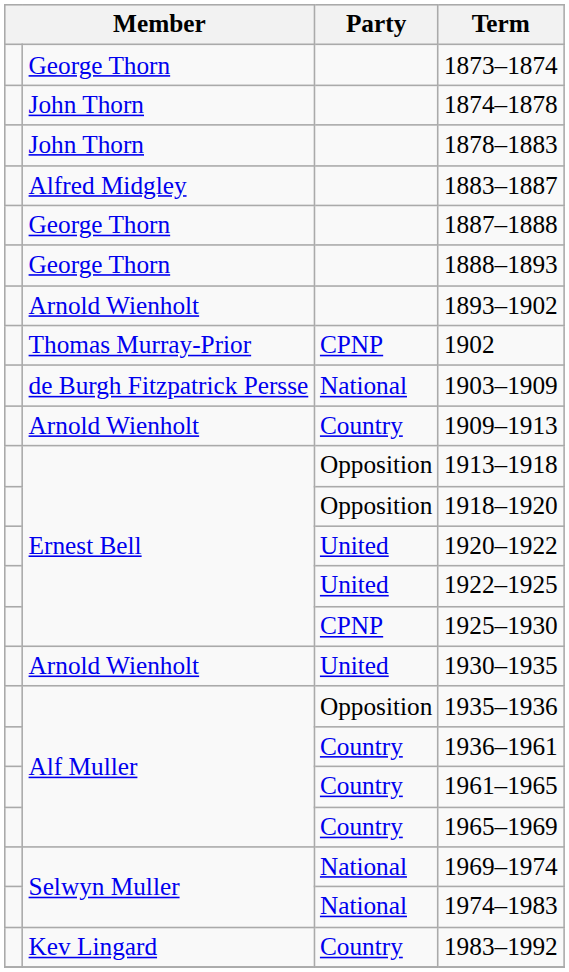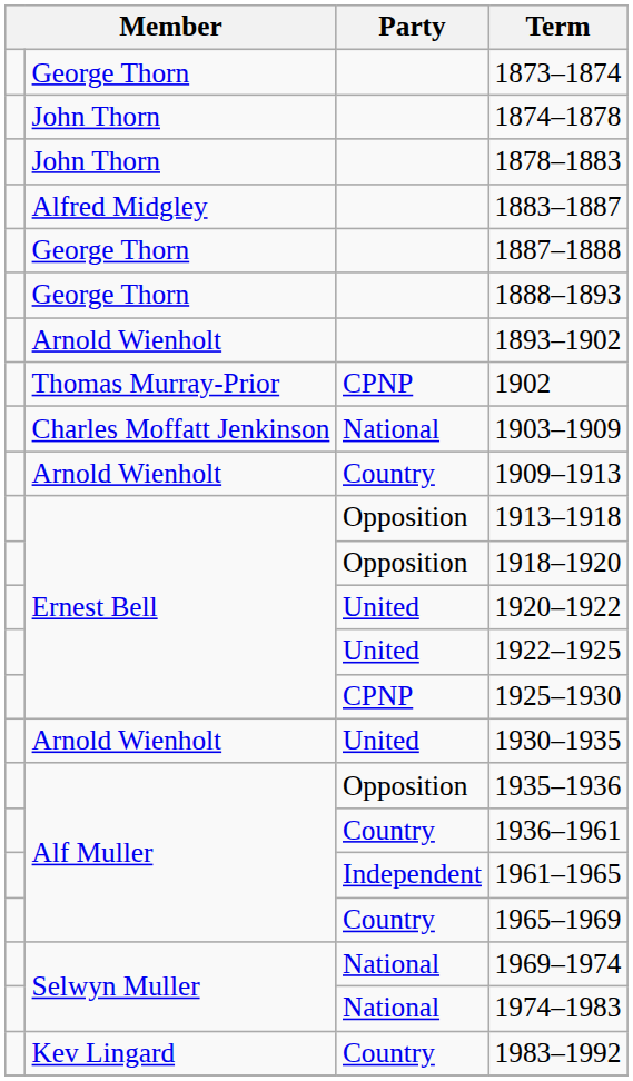1903–1909 | column 2: de Burgh Fitzpatrick Persse -> Charles Moffatt Jenkinson
1961–1965 | Party: Country -> Independent
